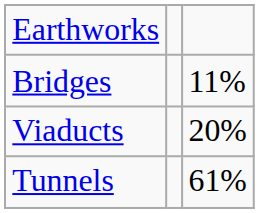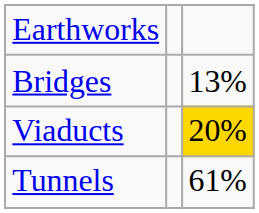Bridges | column 3: 11% -> 13%
Viaducts | column 3: no background -> gold background
